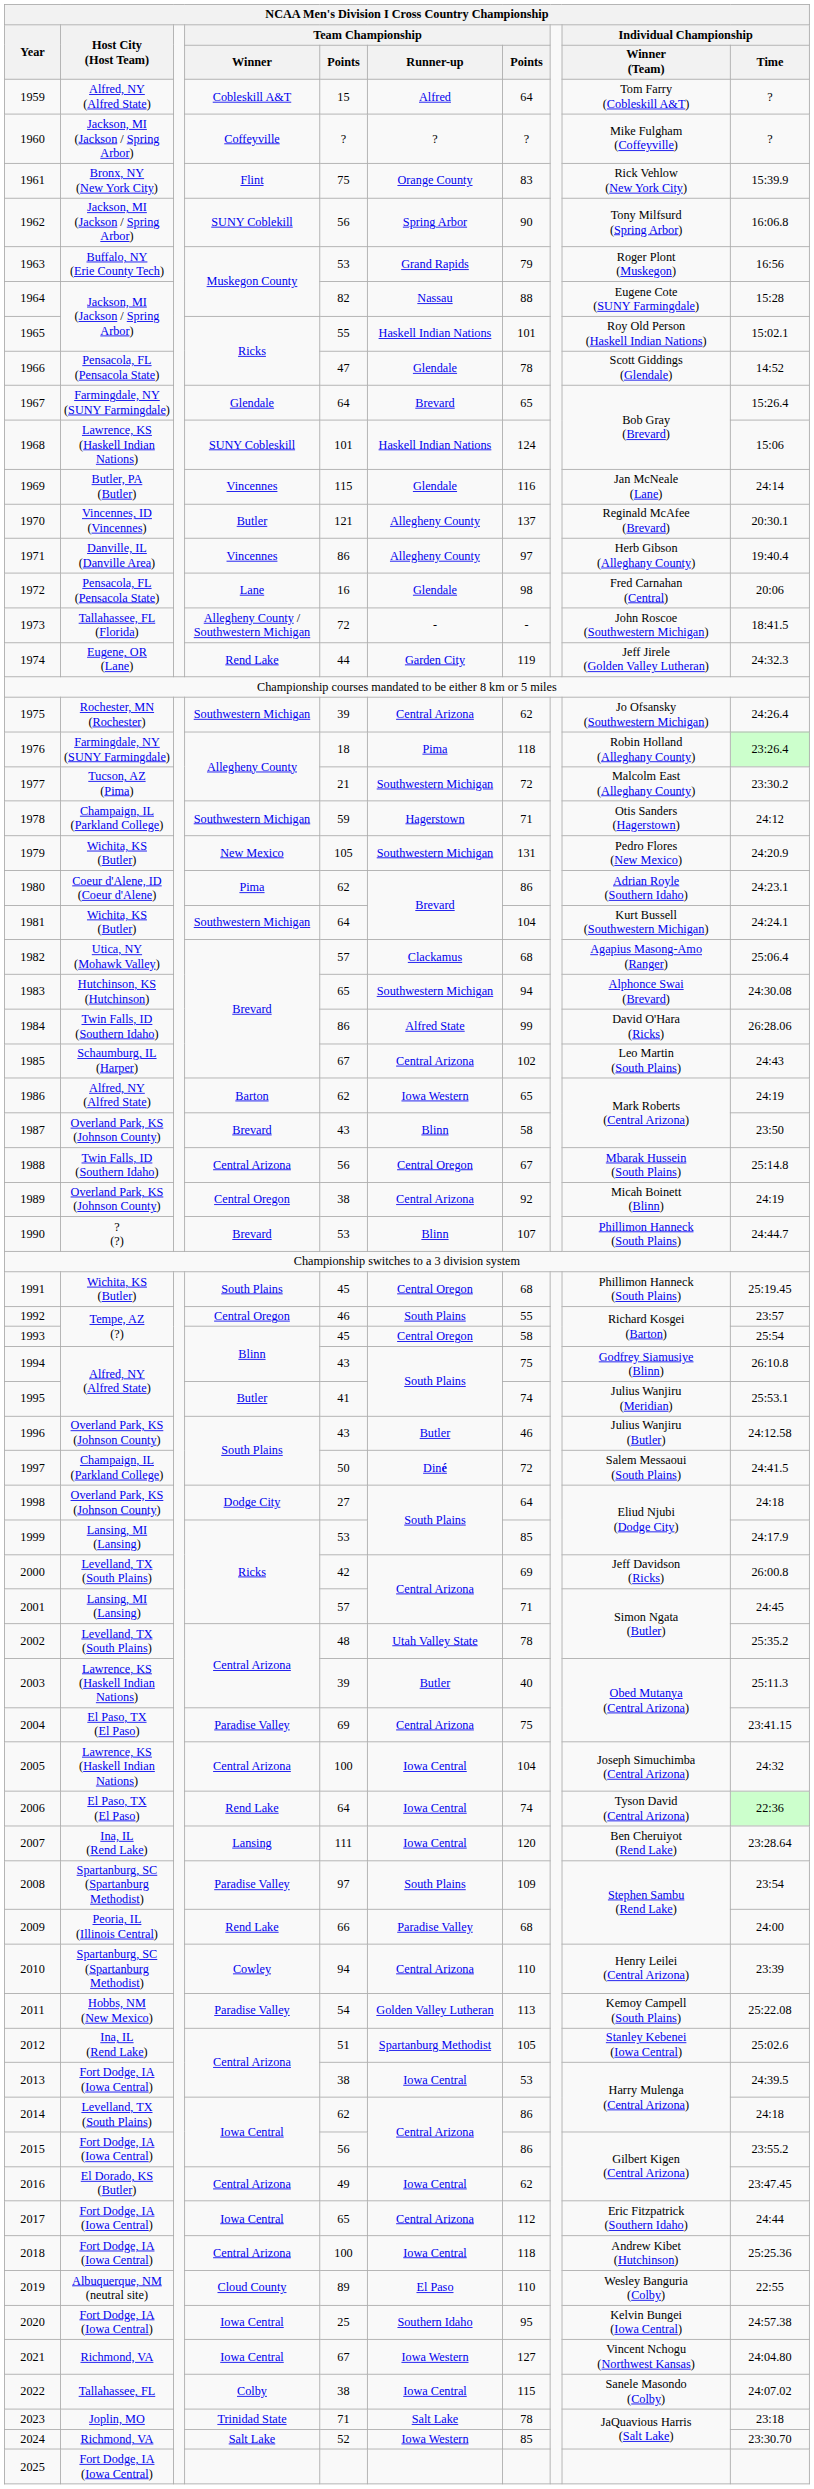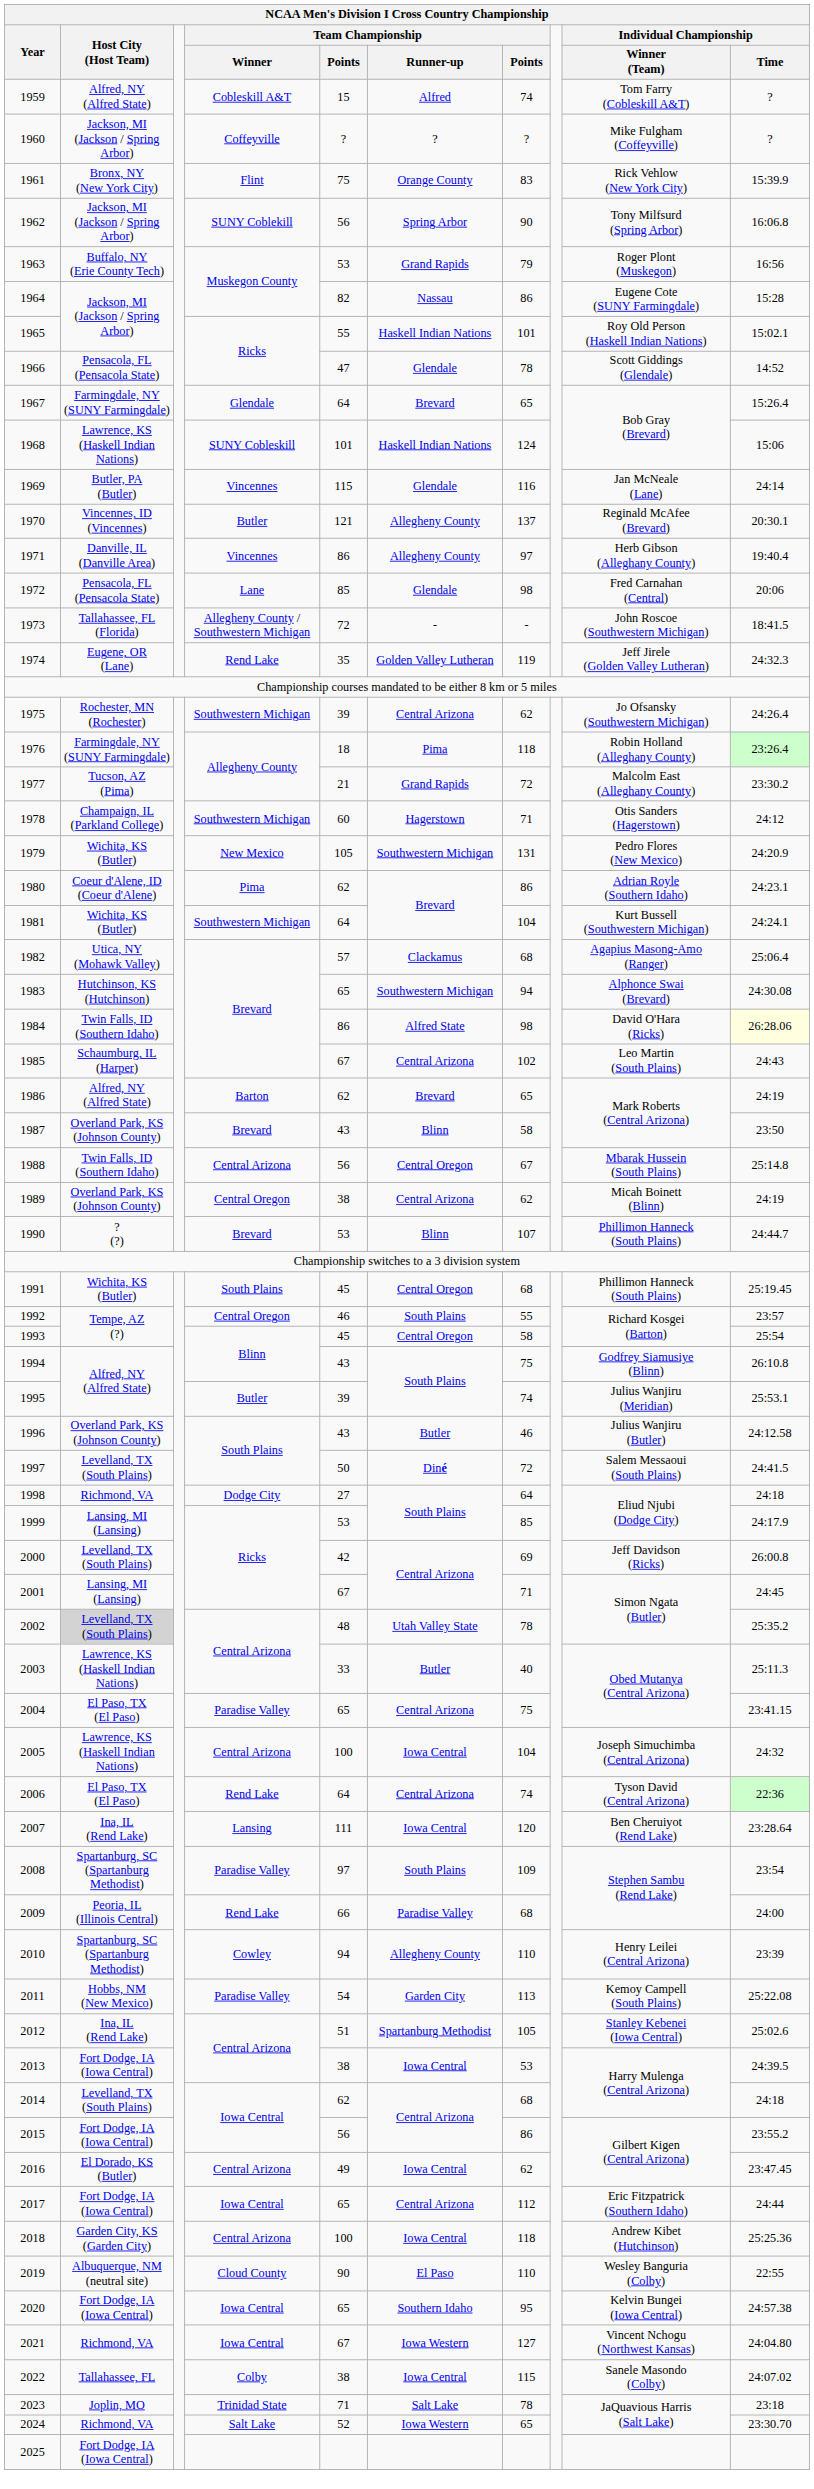1959 | column 7: 64 -> 74
1964 | column 7: 88 -> 86
1972 | column 5: 16 -> 85
1974 | column 5: 44 -> 35
1974 | Team Championship / Runner-up: Garden City -> Golden Valley Lutheran
1977 | Team Championship / Runner-up: Southwestern Michigan -> Grand Rapids
1978 | column 5: 59 -> 60
1984 | column 7: 99 -> 98
1984 | Individual Championship / Time: no background -> lightyellow background
1986 | Team Championship / Runner-up: Iowa Western -> Brevard
1989 | column 7: 92 -> 62
1995 | column 5: 41 -> 39
1997 | Host City (Host Team): Champaign, IL (Parkland College) -> Levelland, TX (South Plains)
1998 | Host City (Host Team): Overland Park, KS (Johnson County) -> Richmond, VA
2001 | column 5: 57 -> 67
2002 | Host City (Host Team): no background -> lightgrey background
2003 | column 5: 39 -> 33
2004 | column 5: 69 -> 65
2006 | Team Championship / Runner-up: Iowa Central -> Central Arizona
2010 | Team Championship / Runner-up: Central Arizona -> Allegheny County
2011 | Team Championship / Runner-up: Golden Valley Lutheran -> Garden City
2014 | column 7: 86 -> 68
2018 | Host City (Host Team): Fort Dodge, IA (Iowa Central) -> Garden City, KS (Garden City)
2019 | column 5: 89 -> 90
2020 | column 5: 25 -> 65
2024 | column 7: 85 -> 65
